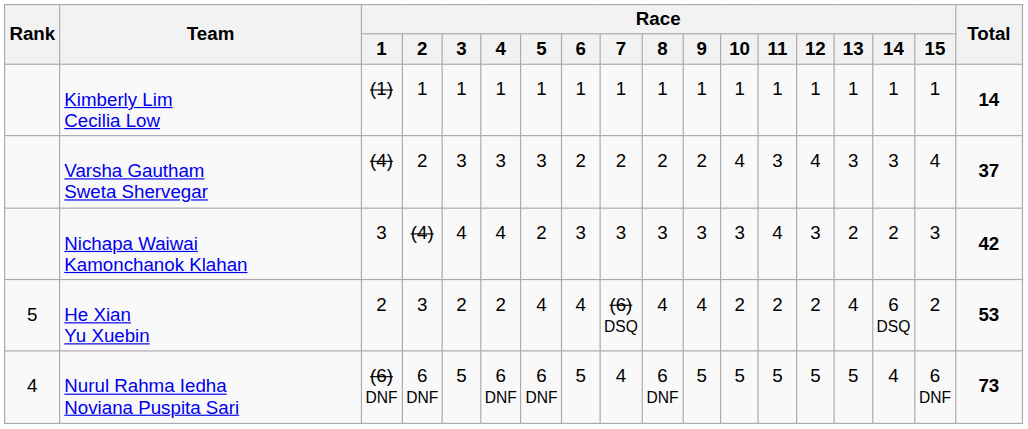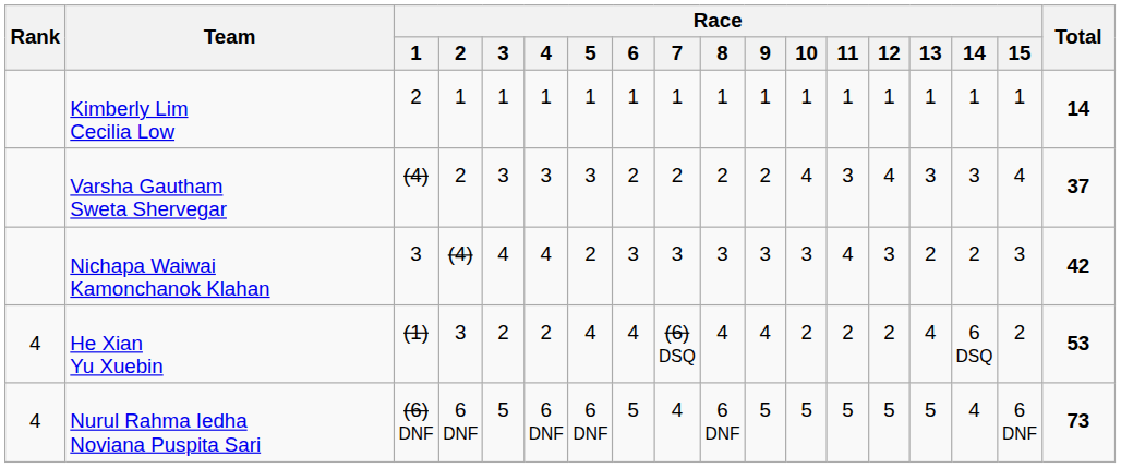Kimberly Lim Cecilia Low | Race / 1: (1) -> 2
He Xian Yu Xuebin | Rank: 5 -> 4
He Xian Yu Xuebin | Race / 1: 2 -> (1)
